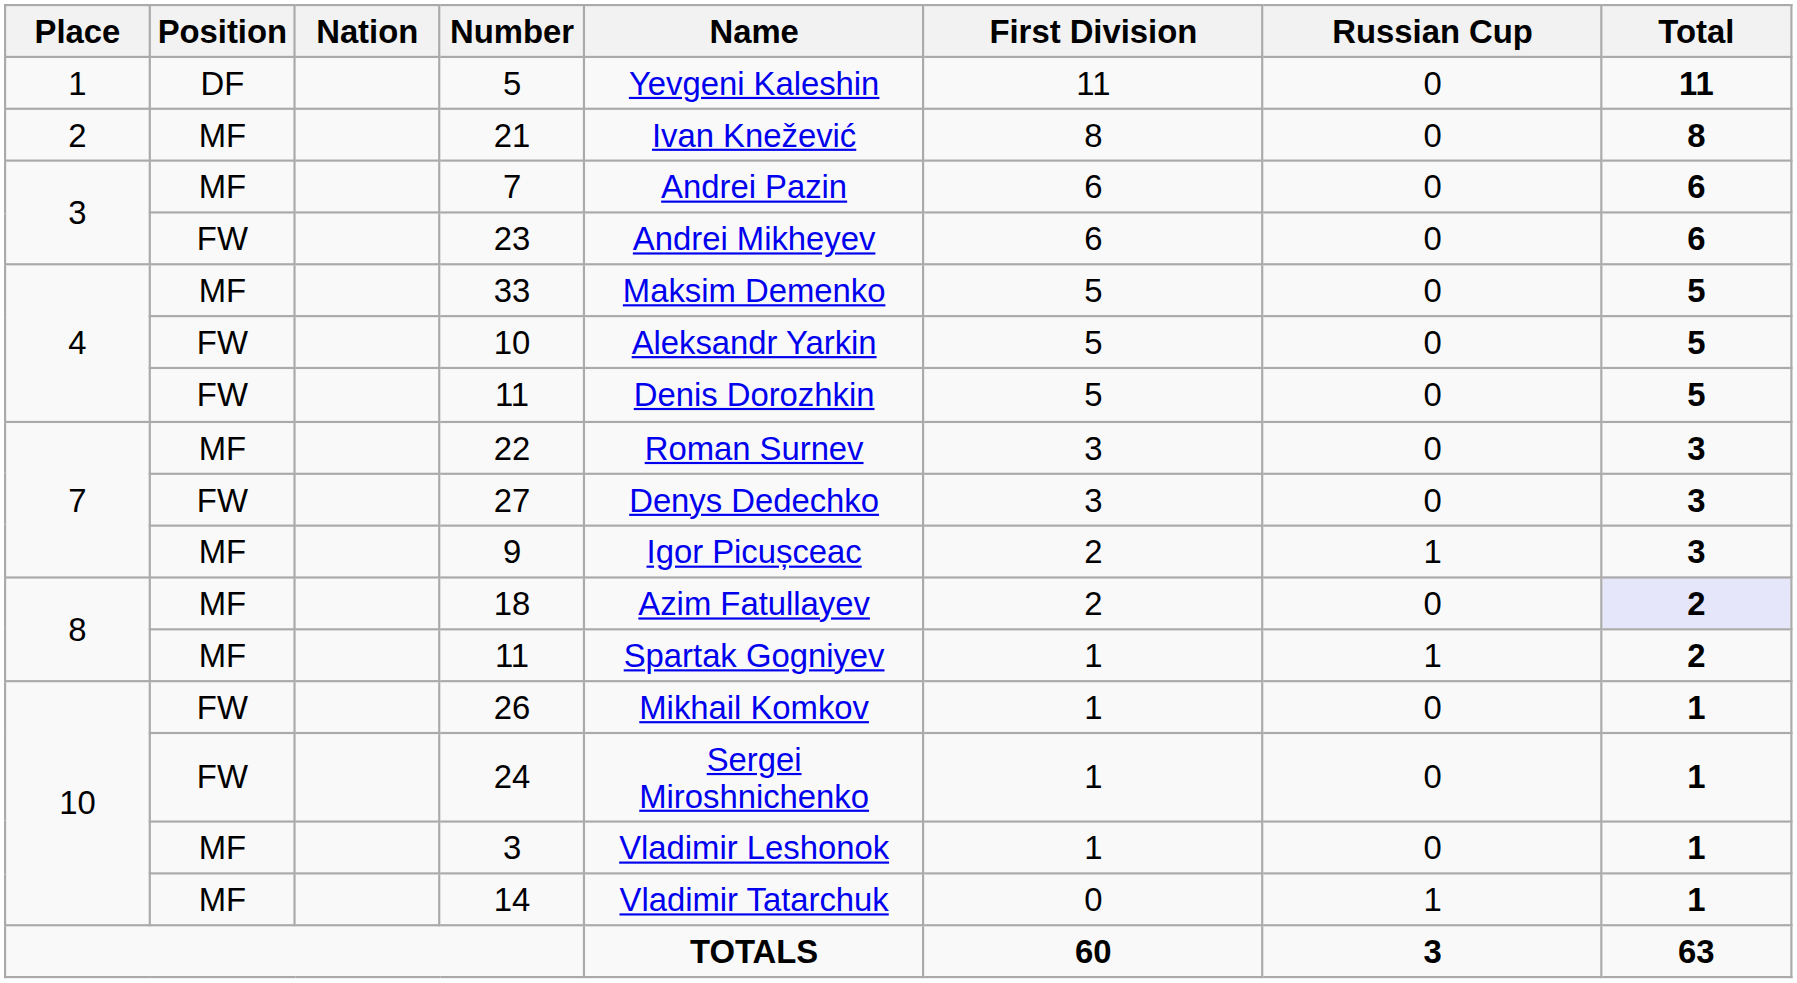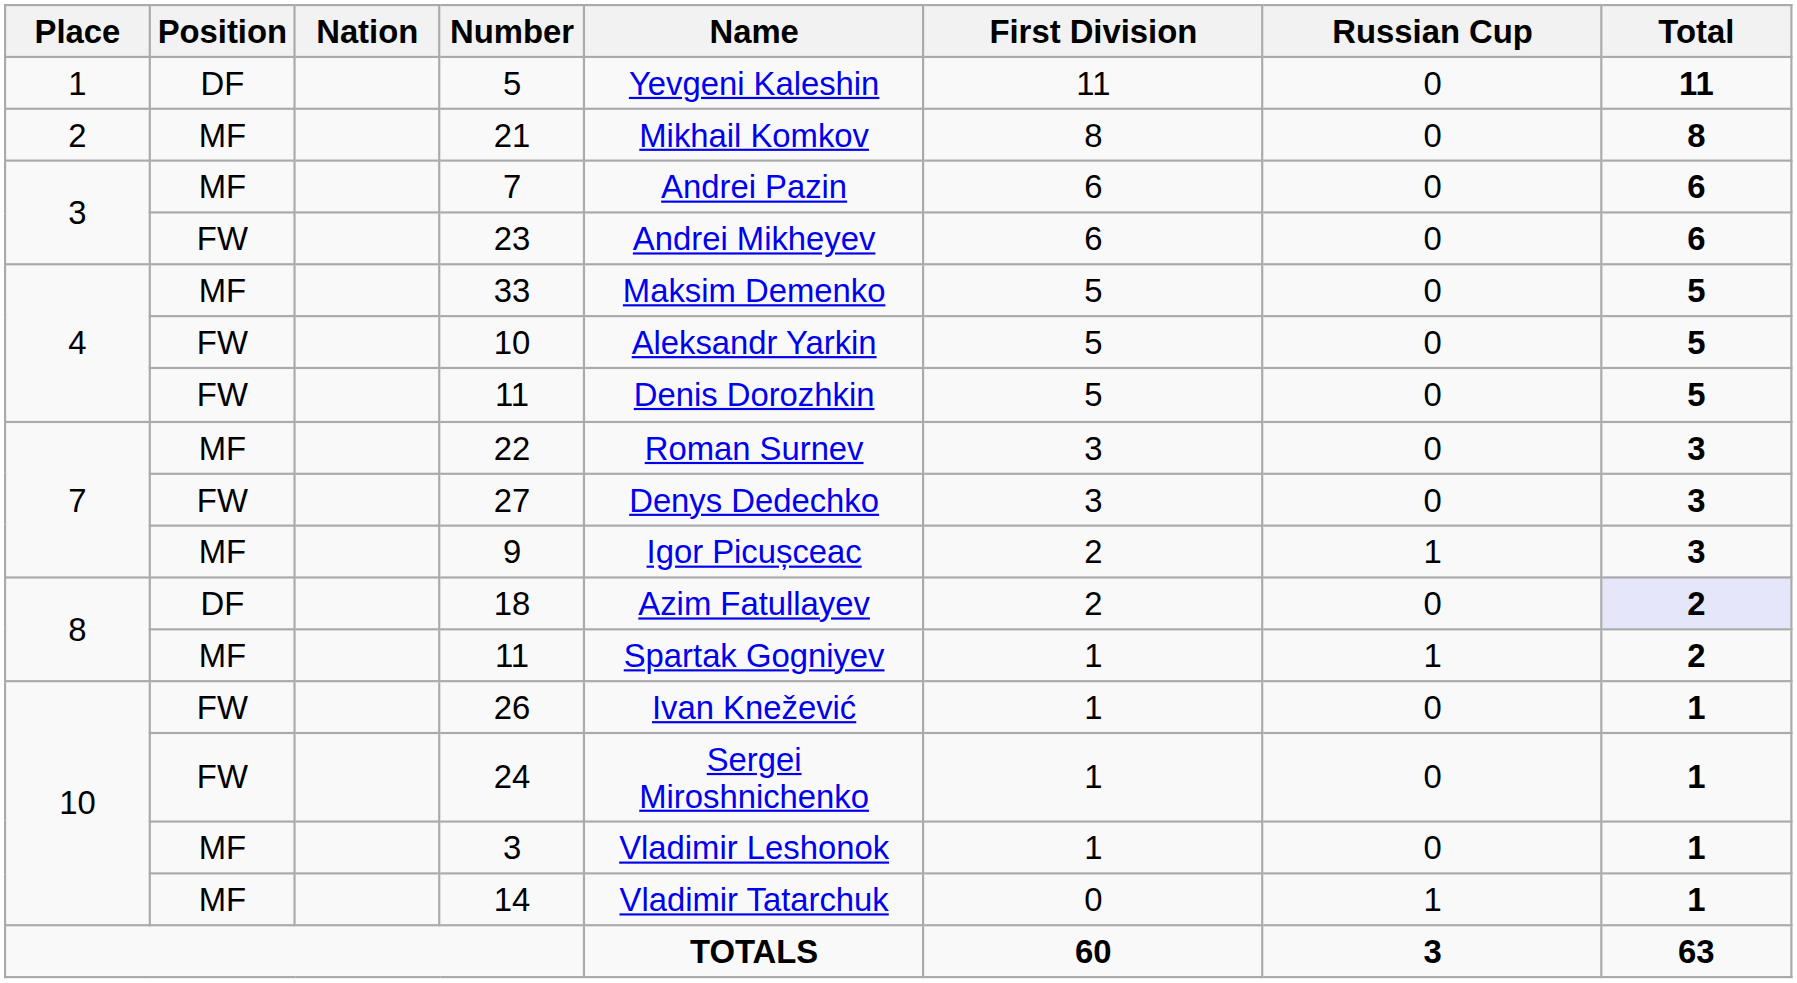21 | Name: Ivan Knežević -> Mikhail Komkov
18 | Position: MF -> DF
26 | Name: Mikhail Komkov -> Ivan Knežević
